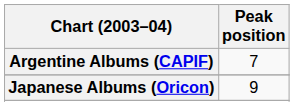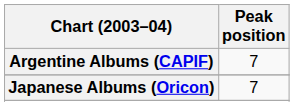Japanese Albums (Oricon) | Peak position: 9 -> 7
